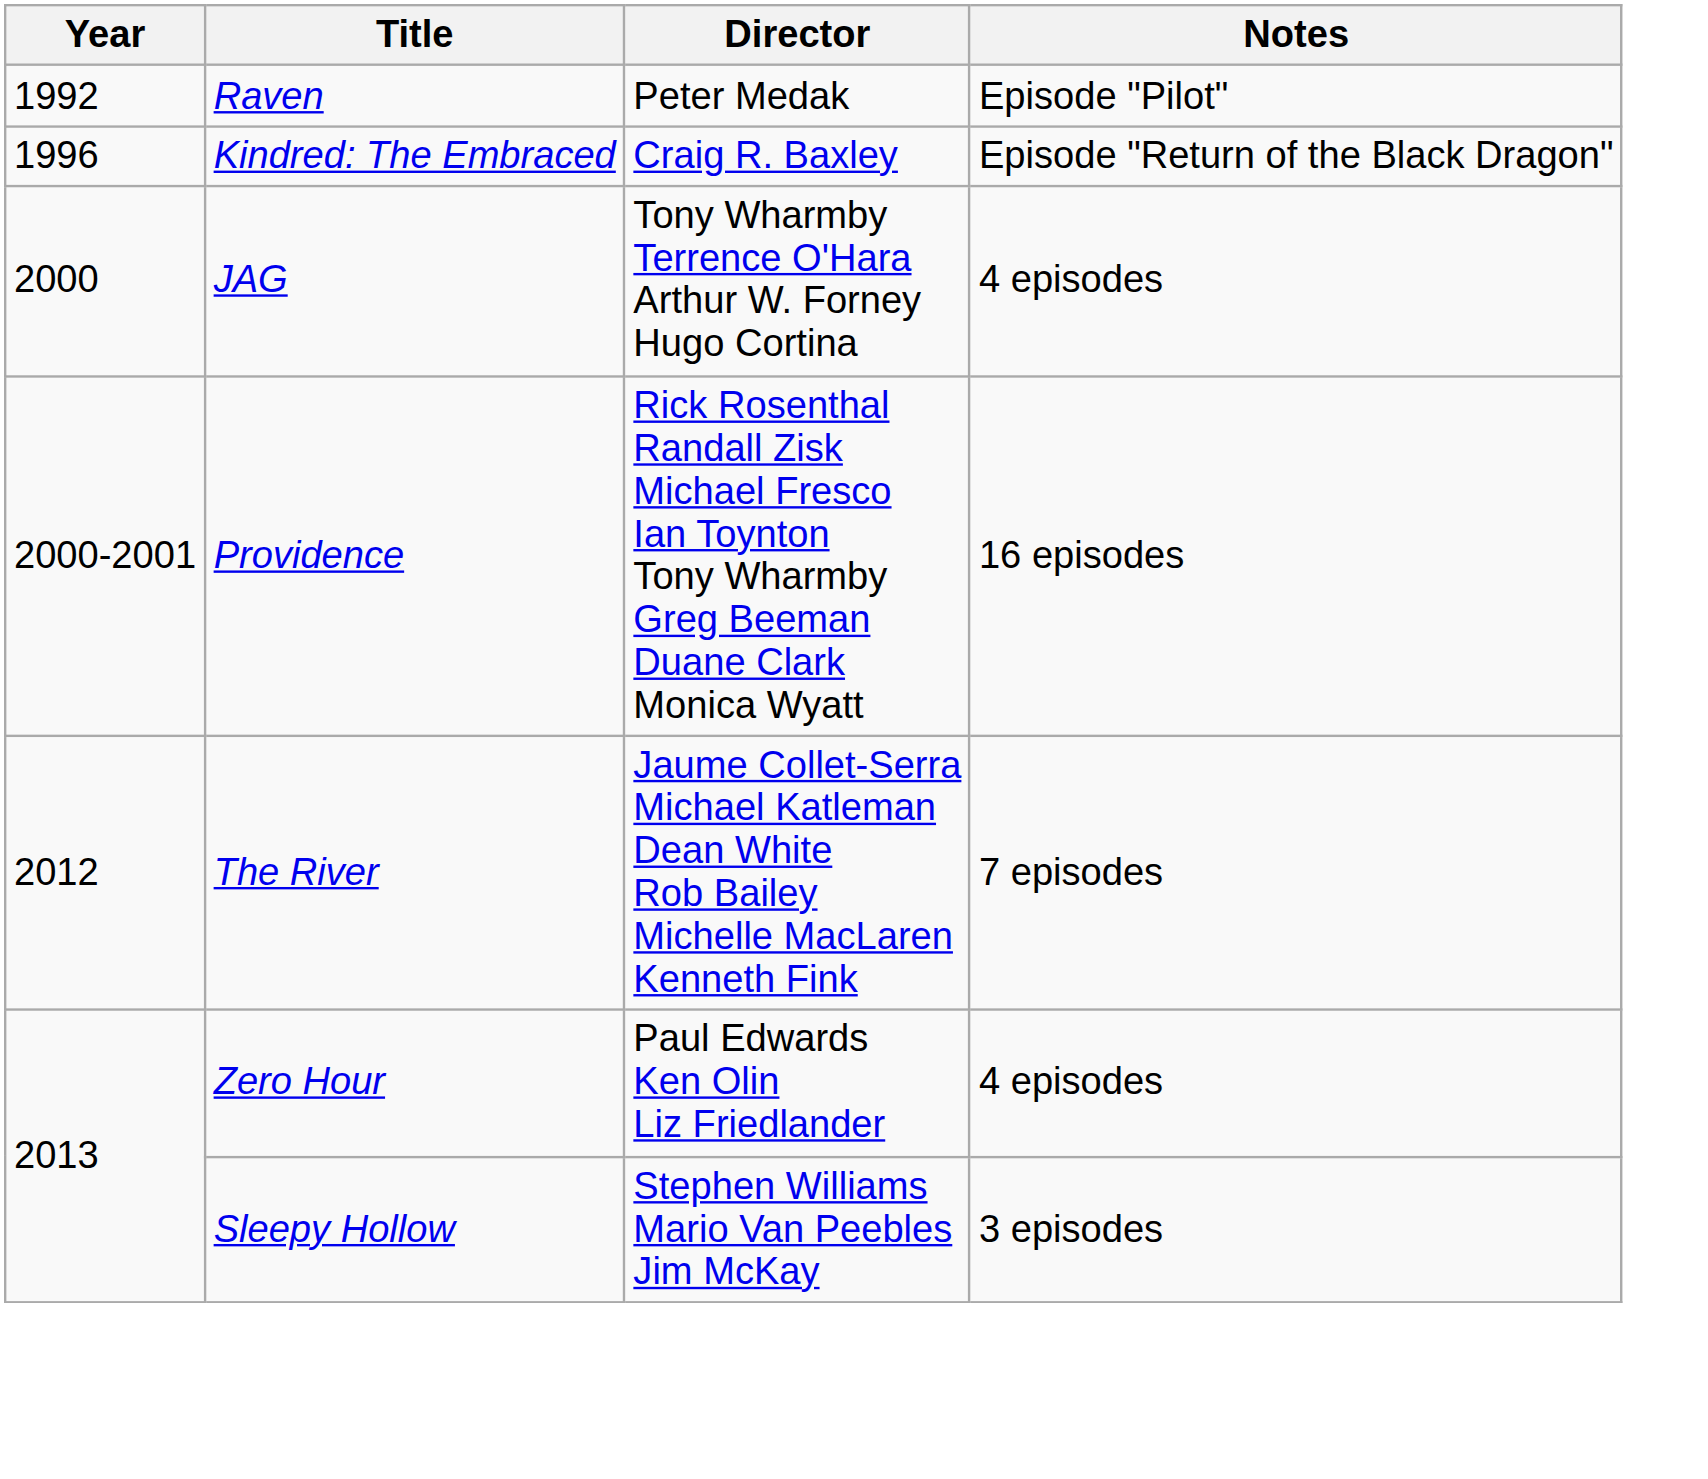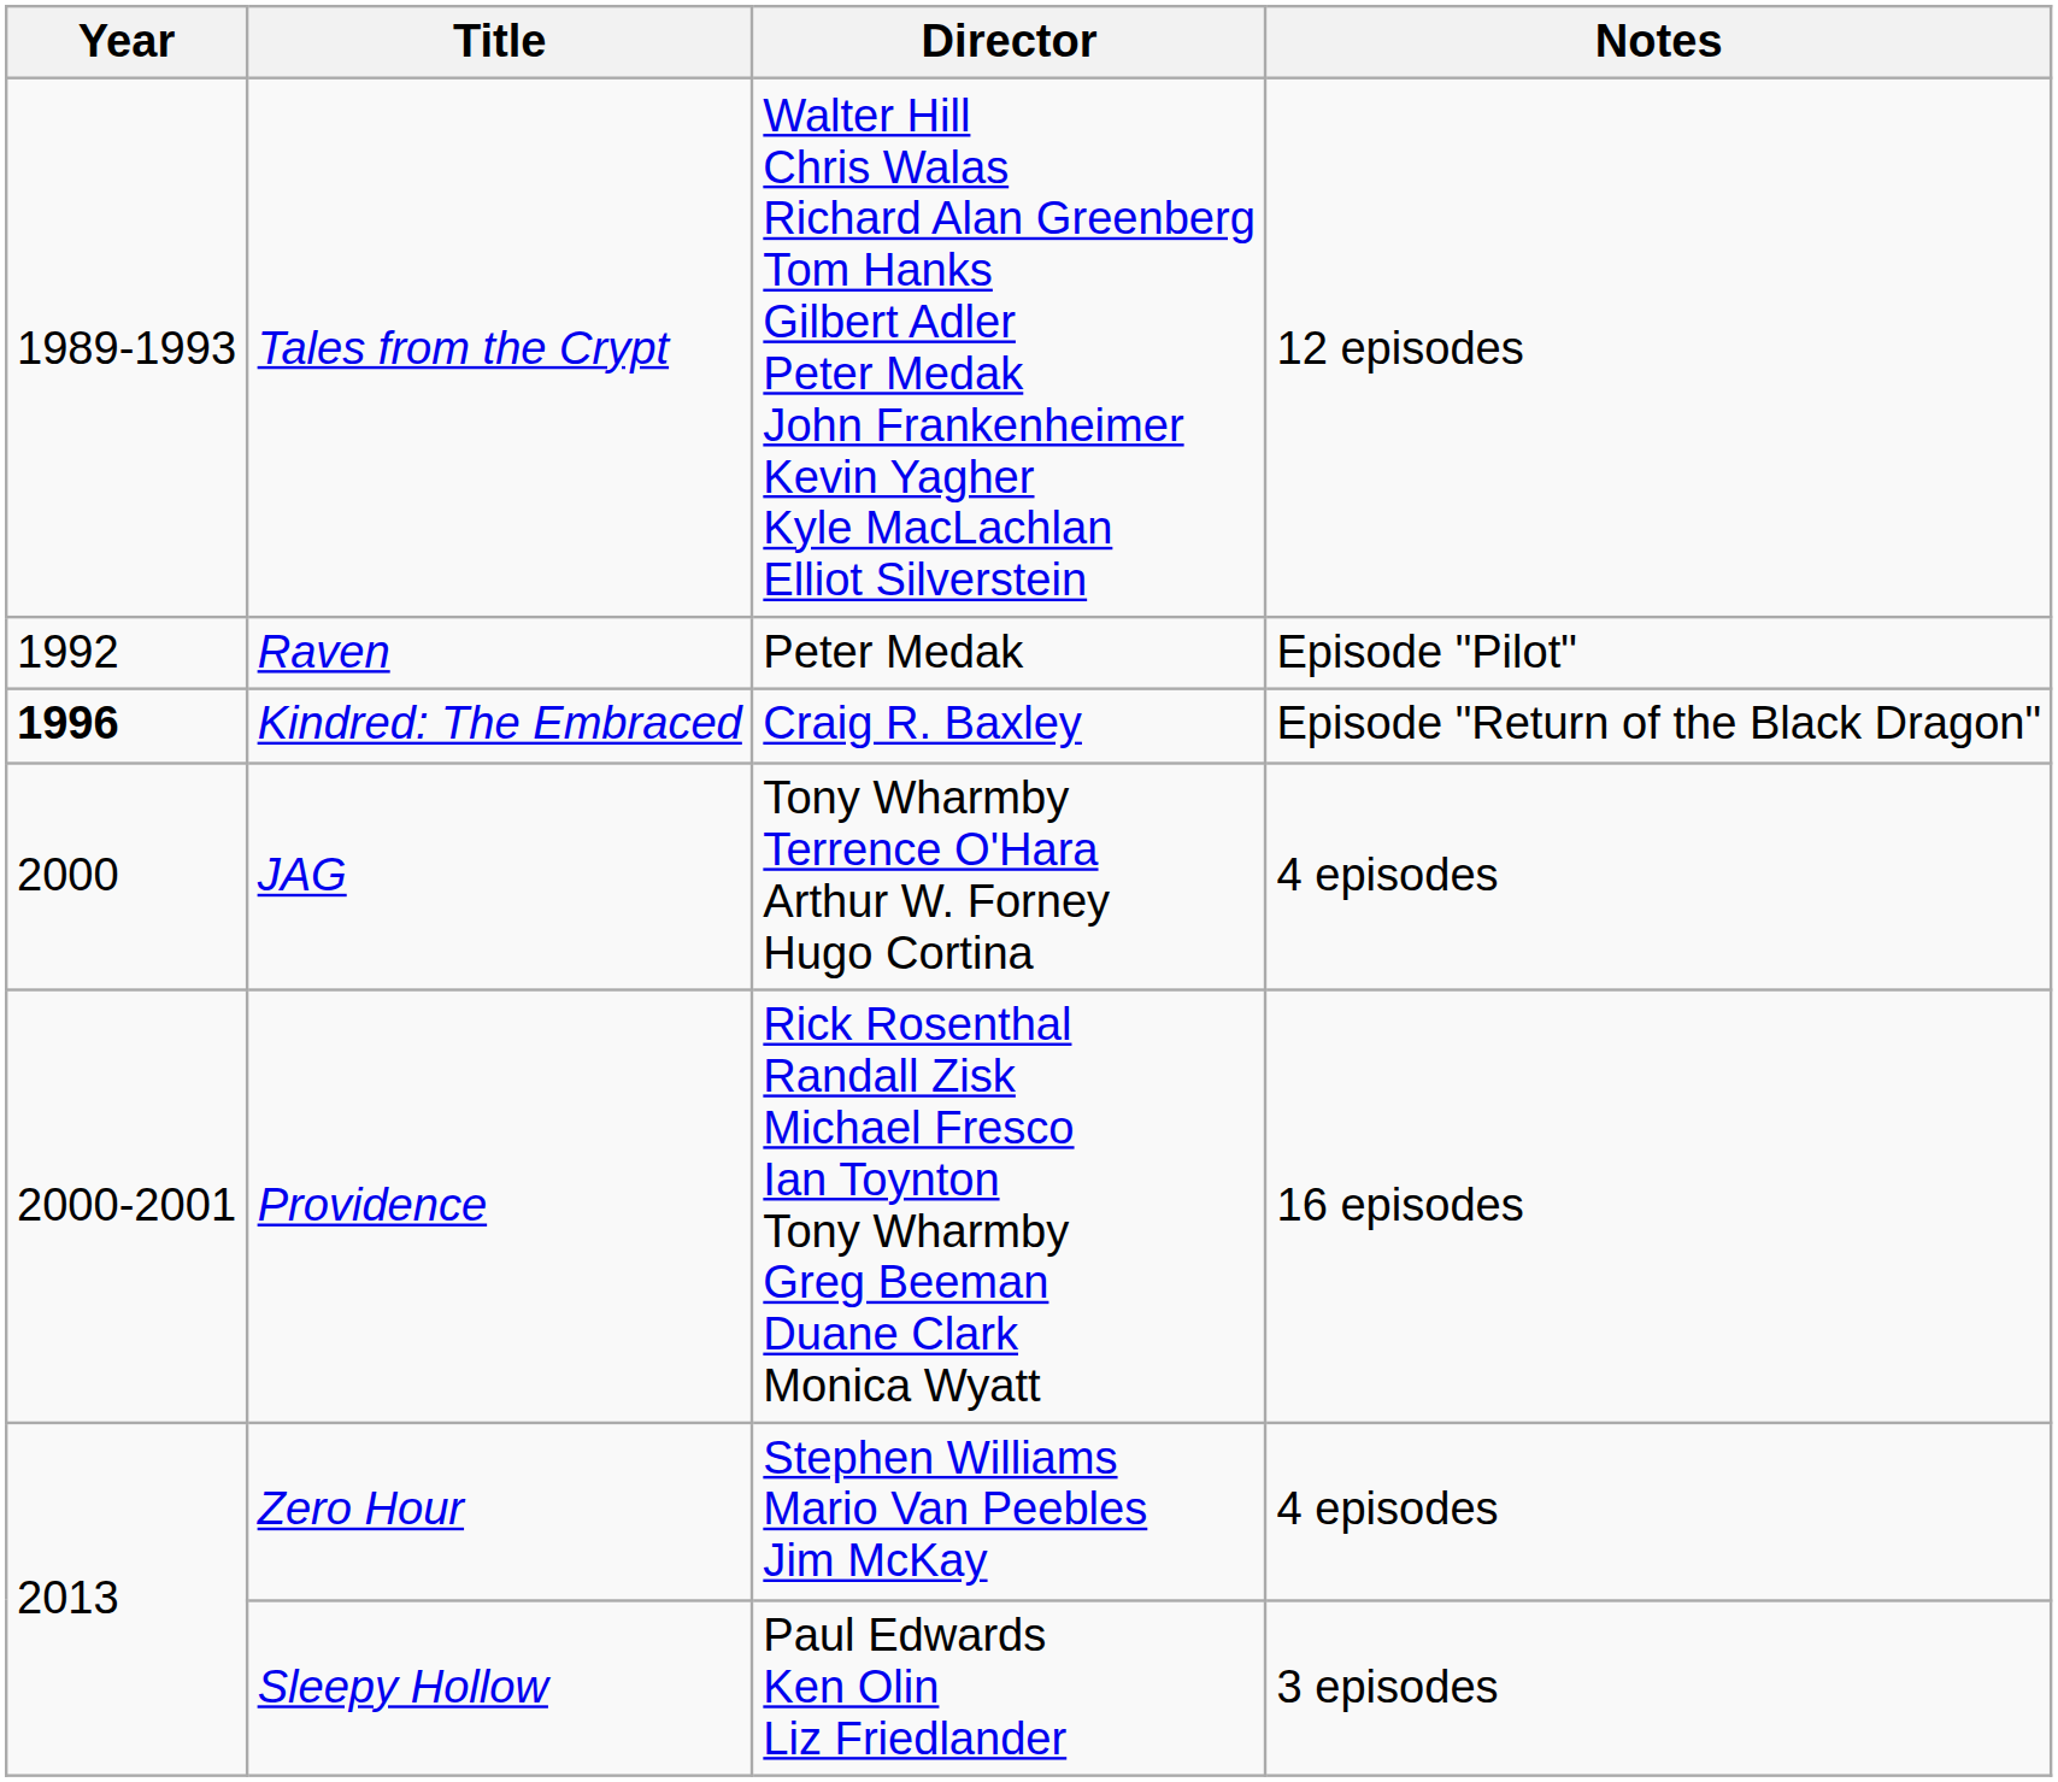+ row: 1989-1993 | Tales from the Crypt | Walter Hill Chris Walas Richard Alan Greenberg Tom Hanks Gilbert Adler Peter Medak John Frankenheimer Kevin Yagher Kyle MacLachlan Elliot Silverstein | 12 episodes
Kindred: The Embraced | Year: normal -> bold
- row: 2012 | The River | Jaume Collet-Serra Michael Katleman Dean White Rob Bailey Michelle MacLaren Kenneth Fink | 7 episodes
Zero Hour | Director: Paul Edwards Ken Olin Liz Friedlander -> Stephen Williams Mario Van Peebles Jim McKay
Sleepy Hollow | Director: Stephen Williams Mario Van Peebles Jim McKay -> Paul Edwards Ken Olin Liz Friedlander
